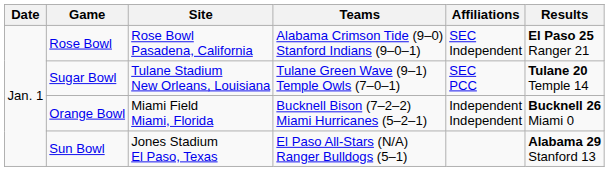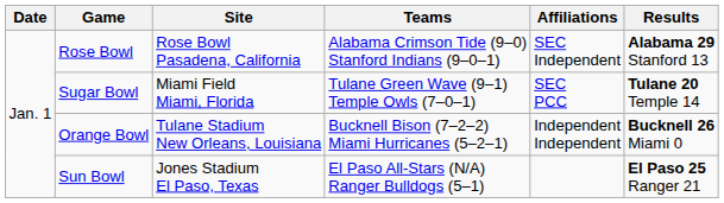Rose Bowl | Results: El Paso 25 Ranger 21 -> Alabama 29 Stanford 13
Sugar Bowl | Site: Tulane Stadium New Orleans, Louisiana -> Miami Field Miami, Florida
Orange Bowl | Site: Miami Field Miami, Florida -> Tulane Stadium New Orleans, Louisiana
Sun Bowl | Results: Alabama 29 Stanford 13 -> El Paso 25 Ranger 21
